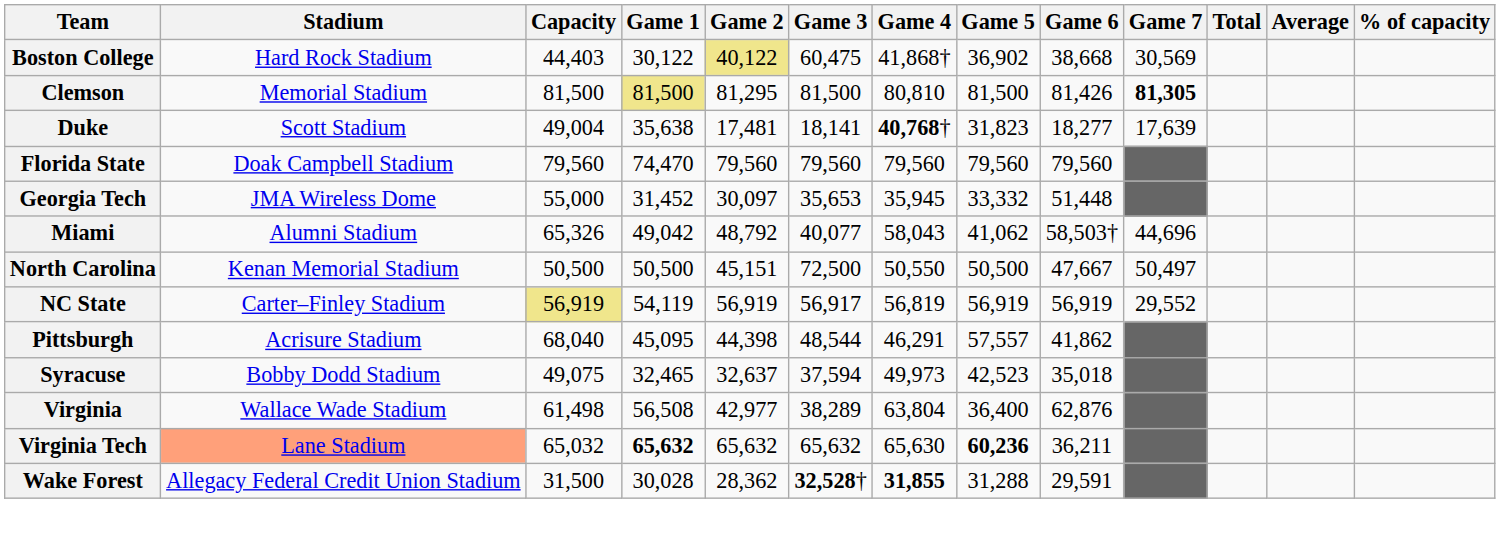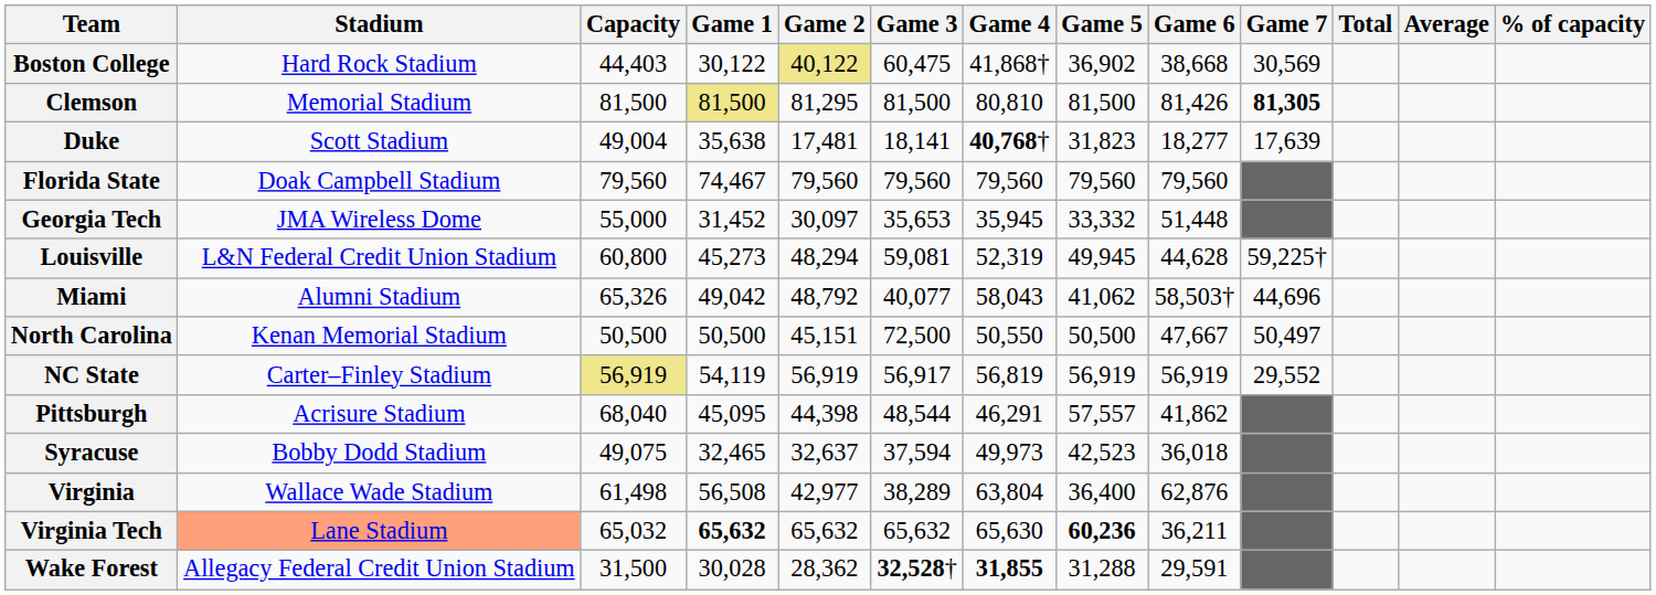Florida State | Game 1: 74,470 -> 74,467
+ row: Louisville | L&N Federal Credit Union Stadium | 60,800 | 45,273 | 48,294 | 59,081 | 52,319 | 49,945 | 44,628 | 59,225†
Syracuse | Game 6: 35,018 -> 36,018
